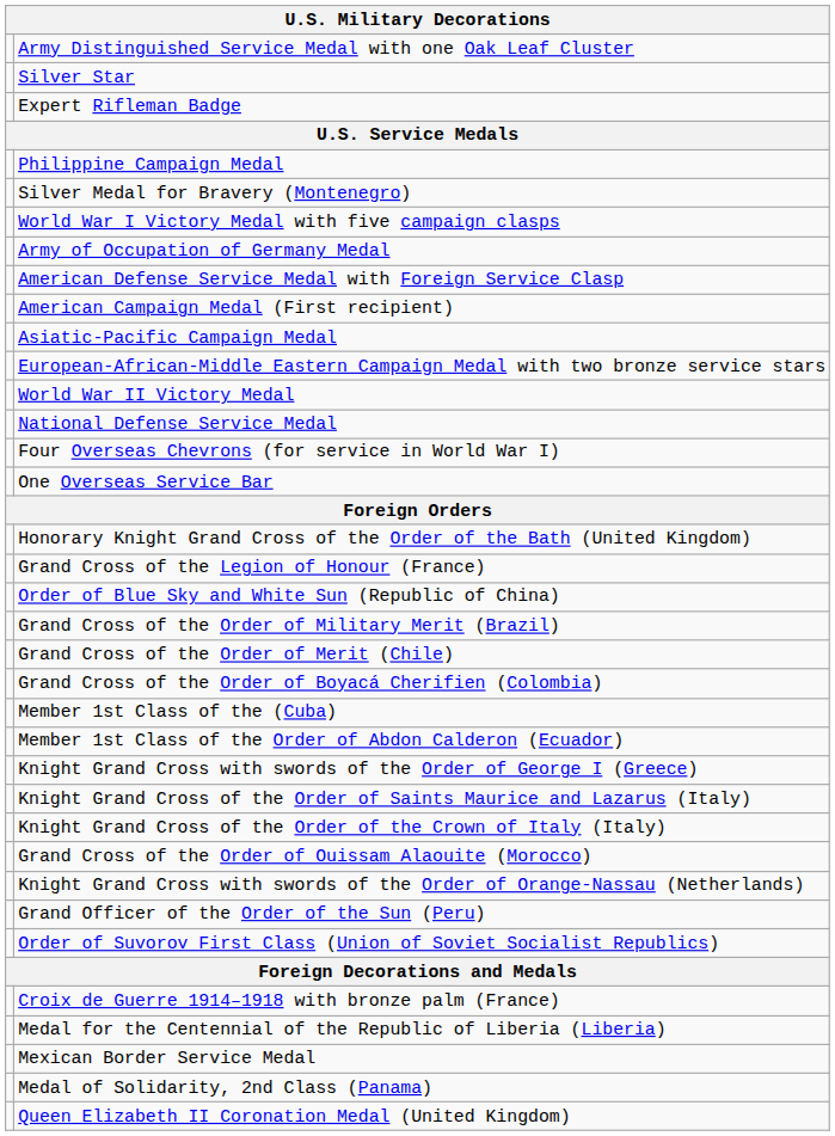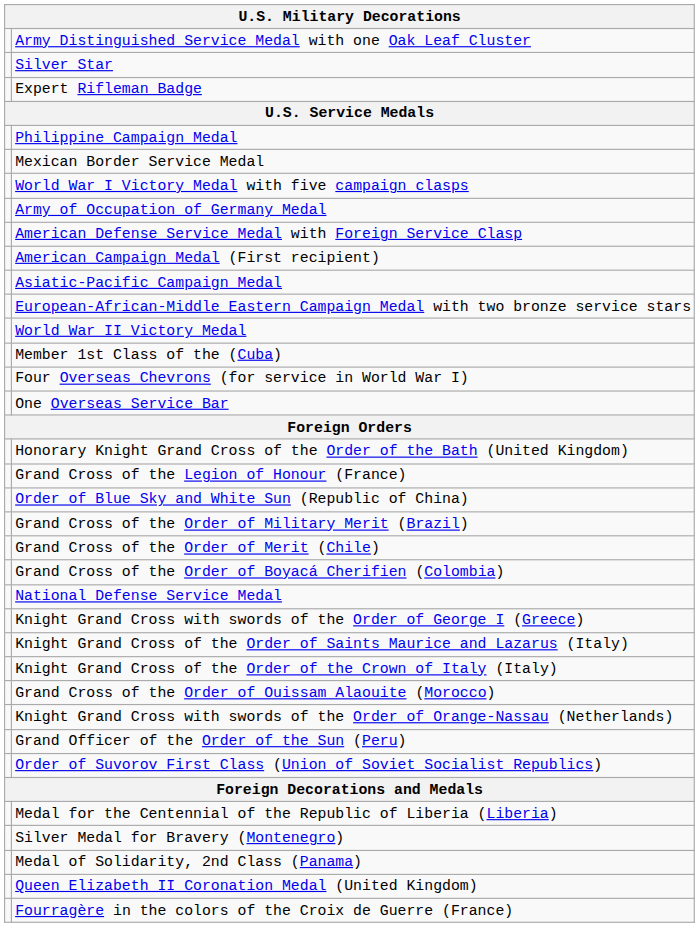rows swapped: Mexican Border Service Medal <-> Silver Medal for Bravery (Montenegro)
rows swapped: National Defense Service Medal <-> Member 1st Class of the (Cuba)
- row: Member 1st Class of the Order of Abdon Calderon (Ecuador)
- row: Croix de Guerre 1914–1918 with bronze palm (France)
+ row: Fourragère in the colors of the Croix de Guerre (France)
